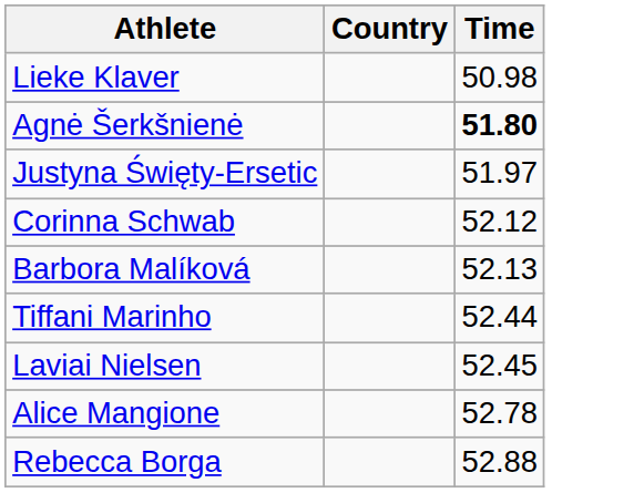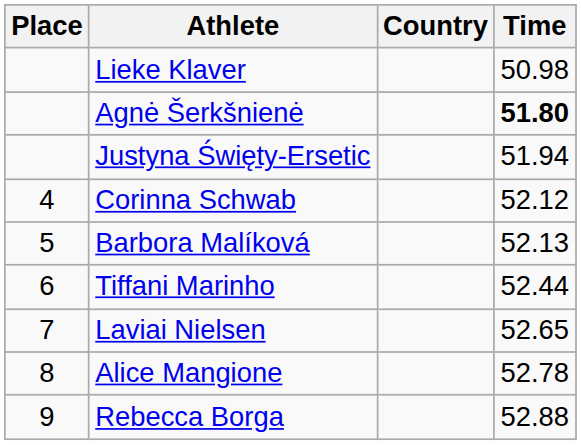+ column: Place | 4 | 5 | 6 | 7 | 8 | 9
Justyna Święty-Ersetic | Time: 51.97 -> 51.94
Laviai Nielsen | Time: 52.45 -> 52.65
